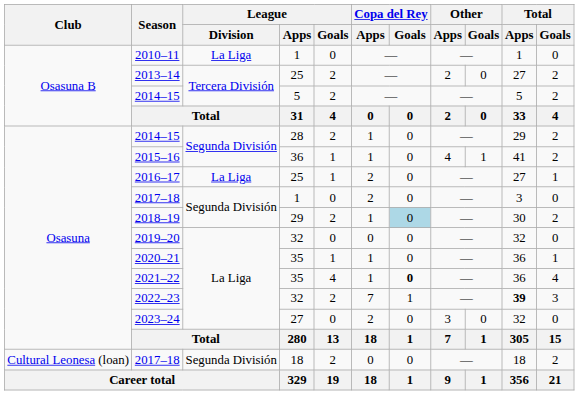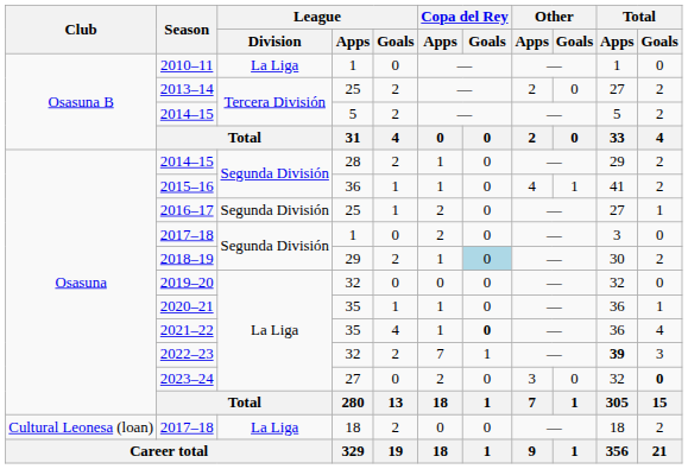2016–17 | League / Division: La Liga -> Segunda División
2023–24 | Total / Goals: normal -> bold
2017–18 / 18 | League / Division: Segunda División -> La Liga
